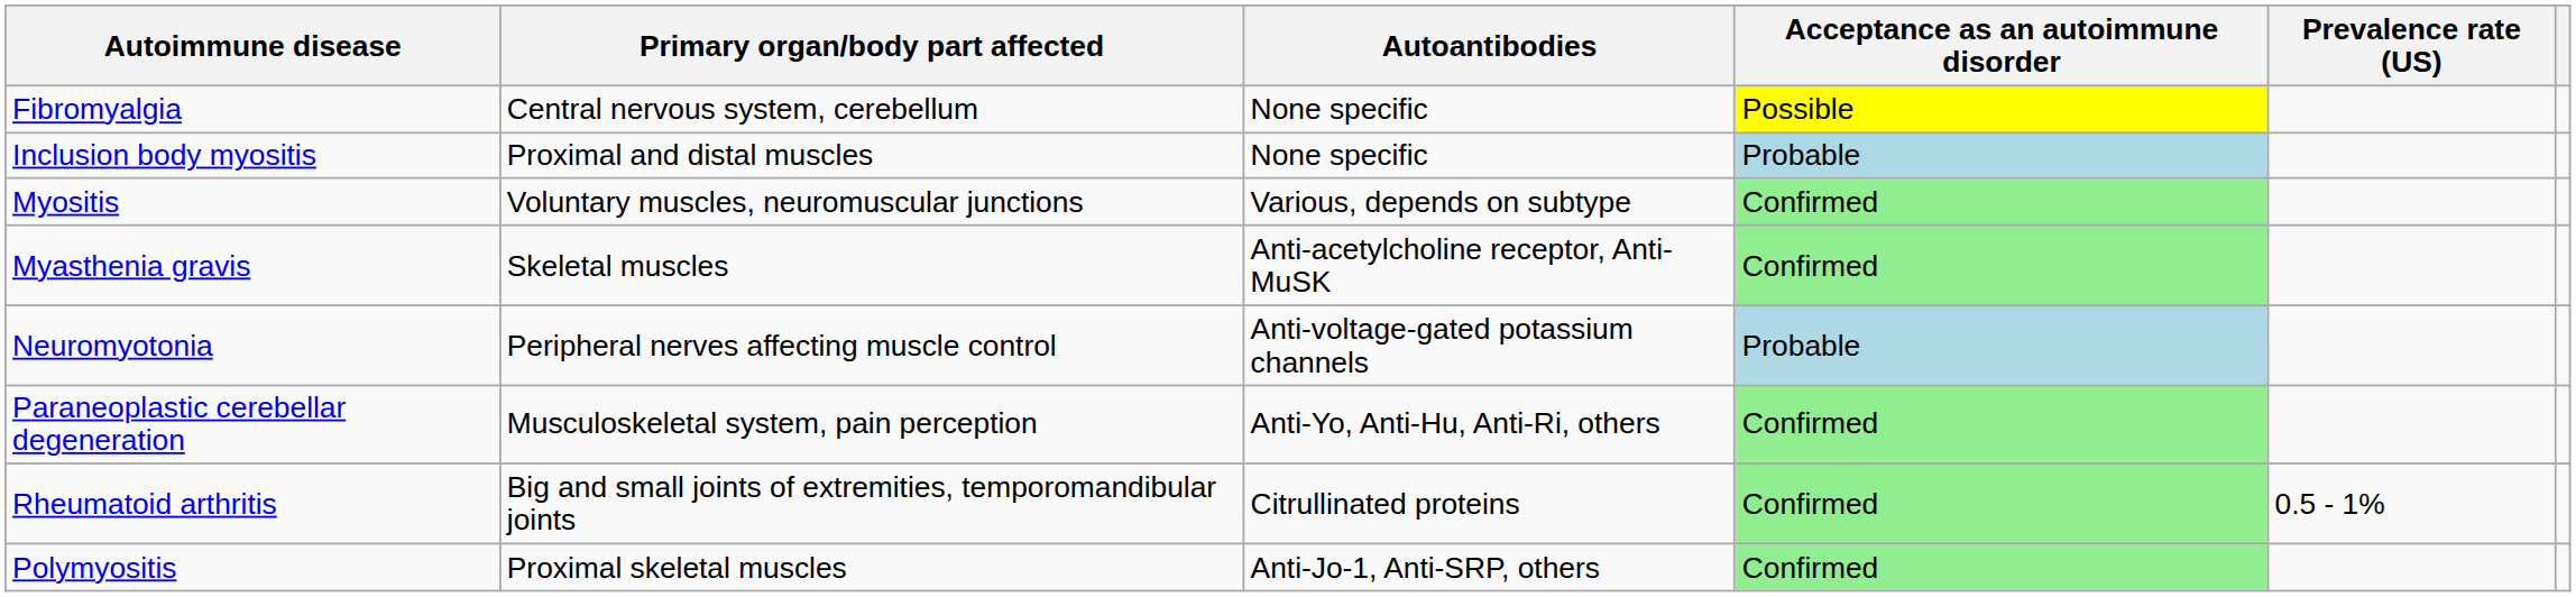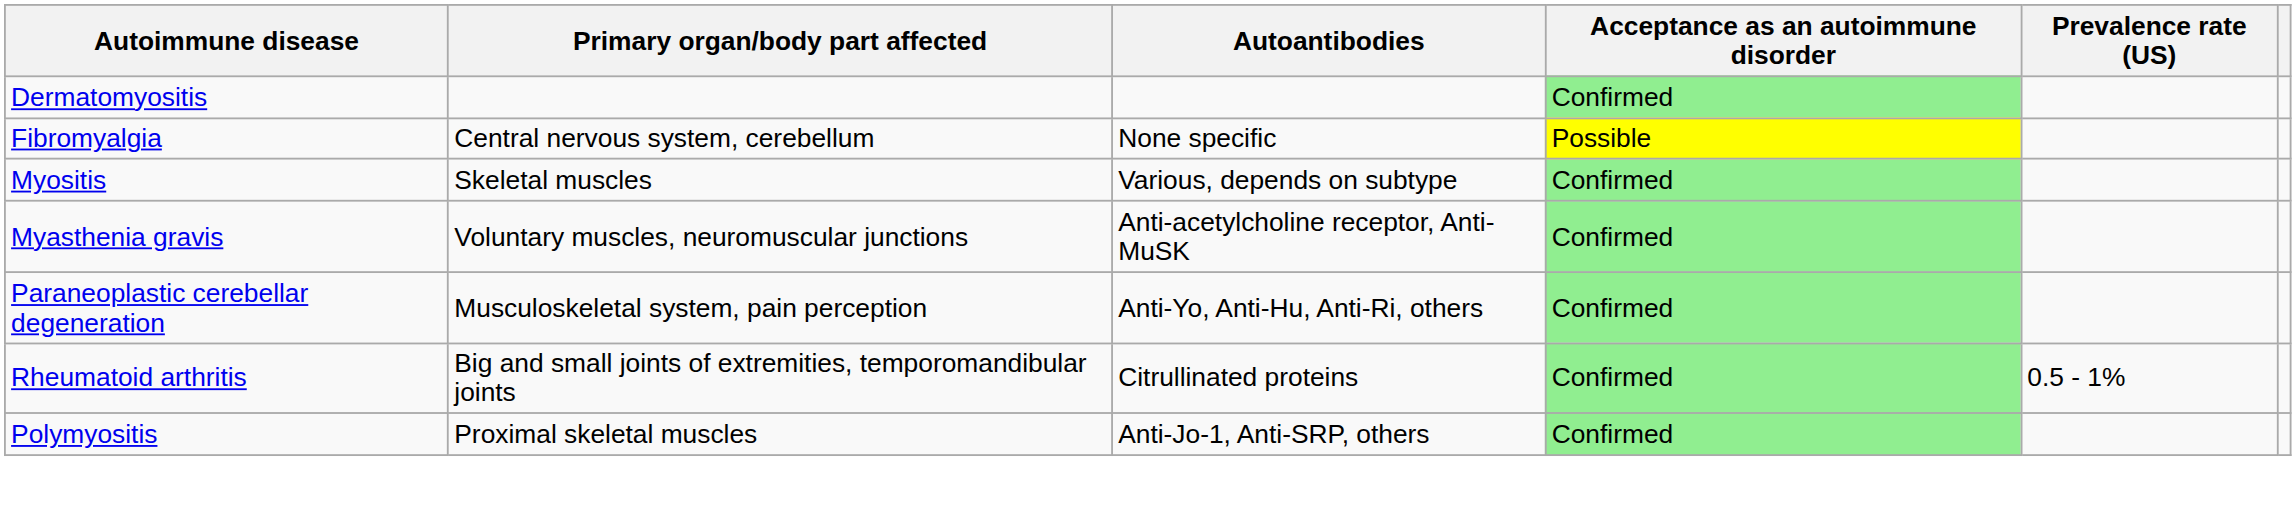+ row: Dermatomyositis | Confirmed
- row: Inclusion body myositis | Proximal and distal muscles | None specific | Probable
Myositis | Primary organ/body part affected: Voluntary muscles, neuromuscular junctions -> Skeletal muscles
Myasthenia gravis | Primary organ/body part affected: Skeletal muscles -> Voluntary muscles, neuromuscular junctions
- row: Neuromyotonia | Peripheral nerves affecting muscle control | Anti-voltage-gated potassium channels | Probable
